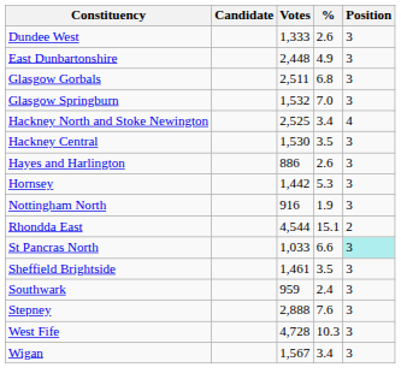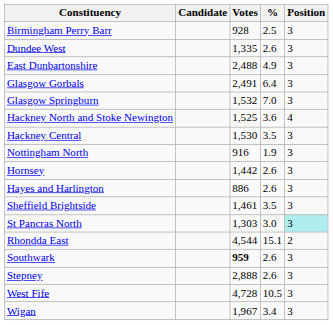+ row: Birmingham Perry Barr | 928 | 2.5 | 3
Dundee West | Votes: 1,333 -> 1,335
East Dunbartonshire | Votes: 2,448 -> 2,488
Glasgow Gorbals | Votes: 2,511 -> 2,491
Glasgow Gorbals | %: 6.8 -> 6.4
Hackney North and Stoke Newington | Votes: 2,525 -> 1,525
Hackney North and Stoke Newington | %: 3.4 -> 3.6
rows swapped: Hayes and Harlington <-> Nottingham North
Hornsey | %: 5.3 -> 2.6
rows swapped: Rhondda East <-> Sheffield Brightside
St Pancras North | Votes: 1,033 -> 1,303
St Pancras North | %: 6.6 -> 3.0
Southwark | Votes: normal -> bold
Southwark | %: 2.4 -> 2.6
Stepney | %: 7.6 -> 2.6
West Fife | %: 10.3 -> 10.5
Wigan | Votes: 1,567 -> 1,967
